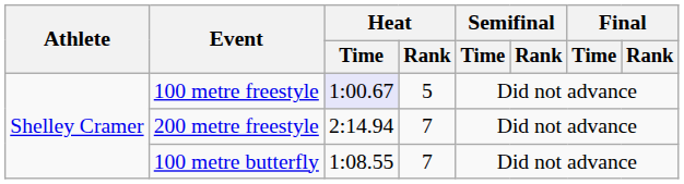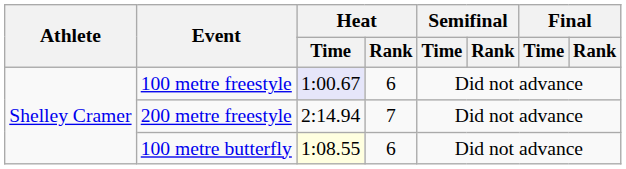100 metre freestyle | Heat / Rank: 5 -> 6
100 metre butterfly | Heat / Time: no background -> lightyellow background
100 metre butterfly | Heat / Rank: 7 -> 6
